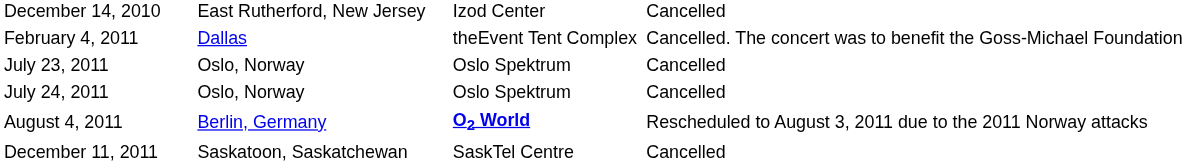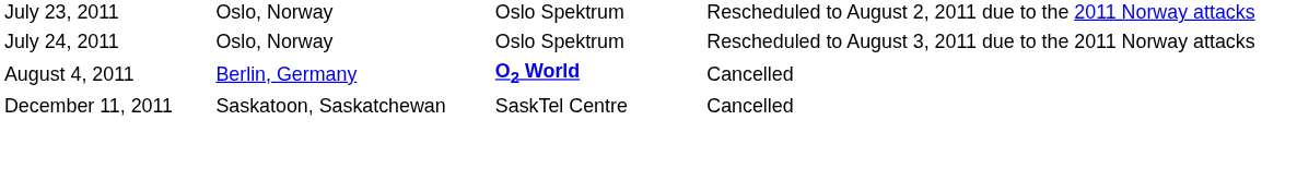- row: December 14, 2010 | East Rutherford, New Jersey | Izod Center | Cancelled
- row: February 4, 2011 | Dallas | theEvent Tent Complex | Cancelled. The concert was to benefit the Goss-Michael Foundation
July 23, 2011 | column 4: Cancelled -> Rescheduled to August 2, 2011 due to the 2011 Norway attacks
July 24, 2011 | column 4: Cancelled -> Rescheduled to August 3, 2011 due to the 2011 Norway attacks
August 4, 2011 | column 4: Rescheduled to August 3, 2011 due to the 2011 Norway attacks -> Cancelled
